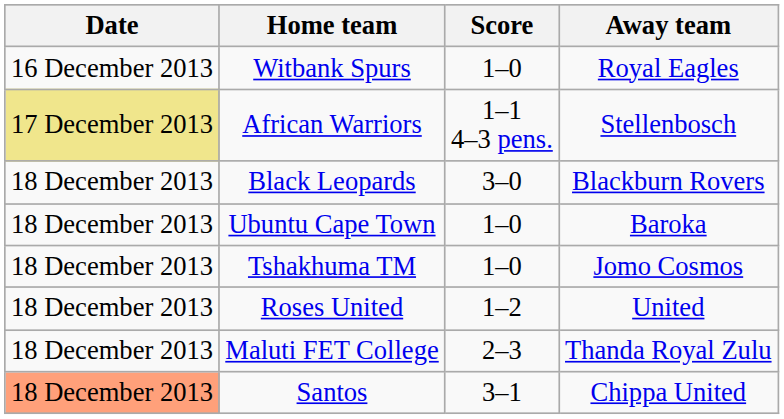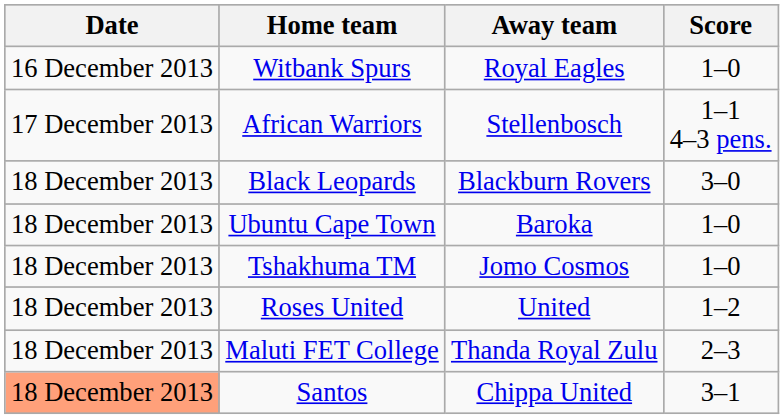columns swapped: Score <-> Away team
African Warriors | Date: khaki background -> no background
